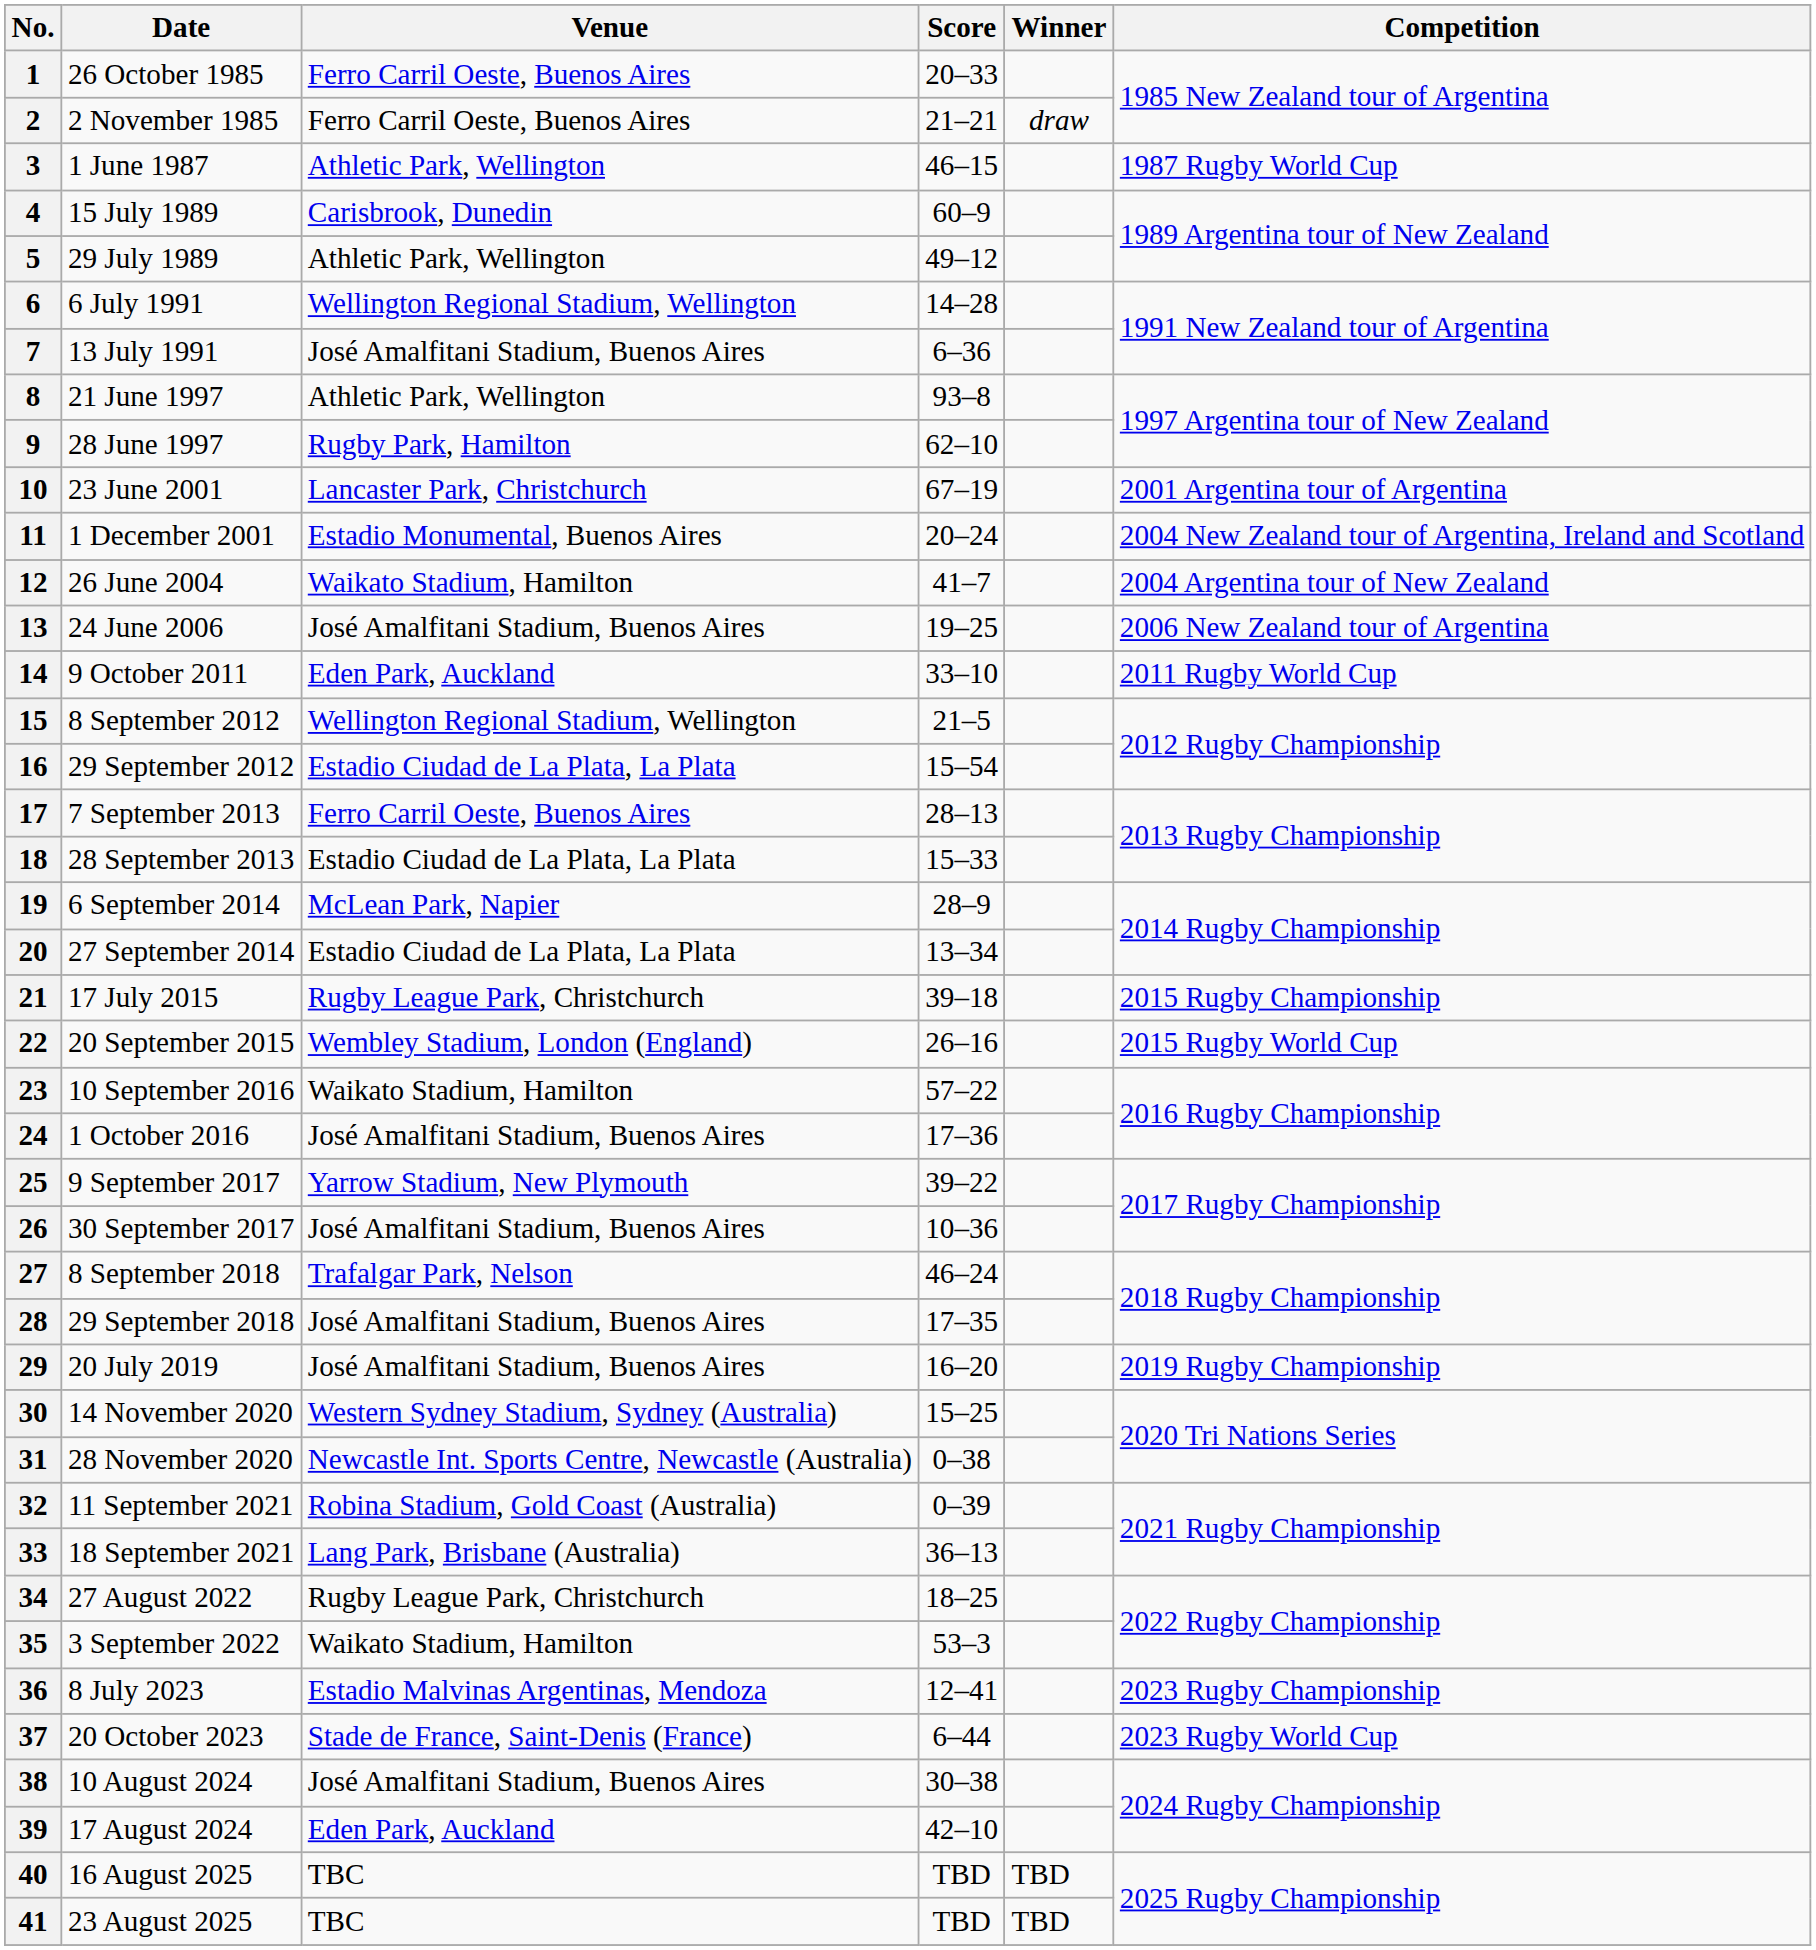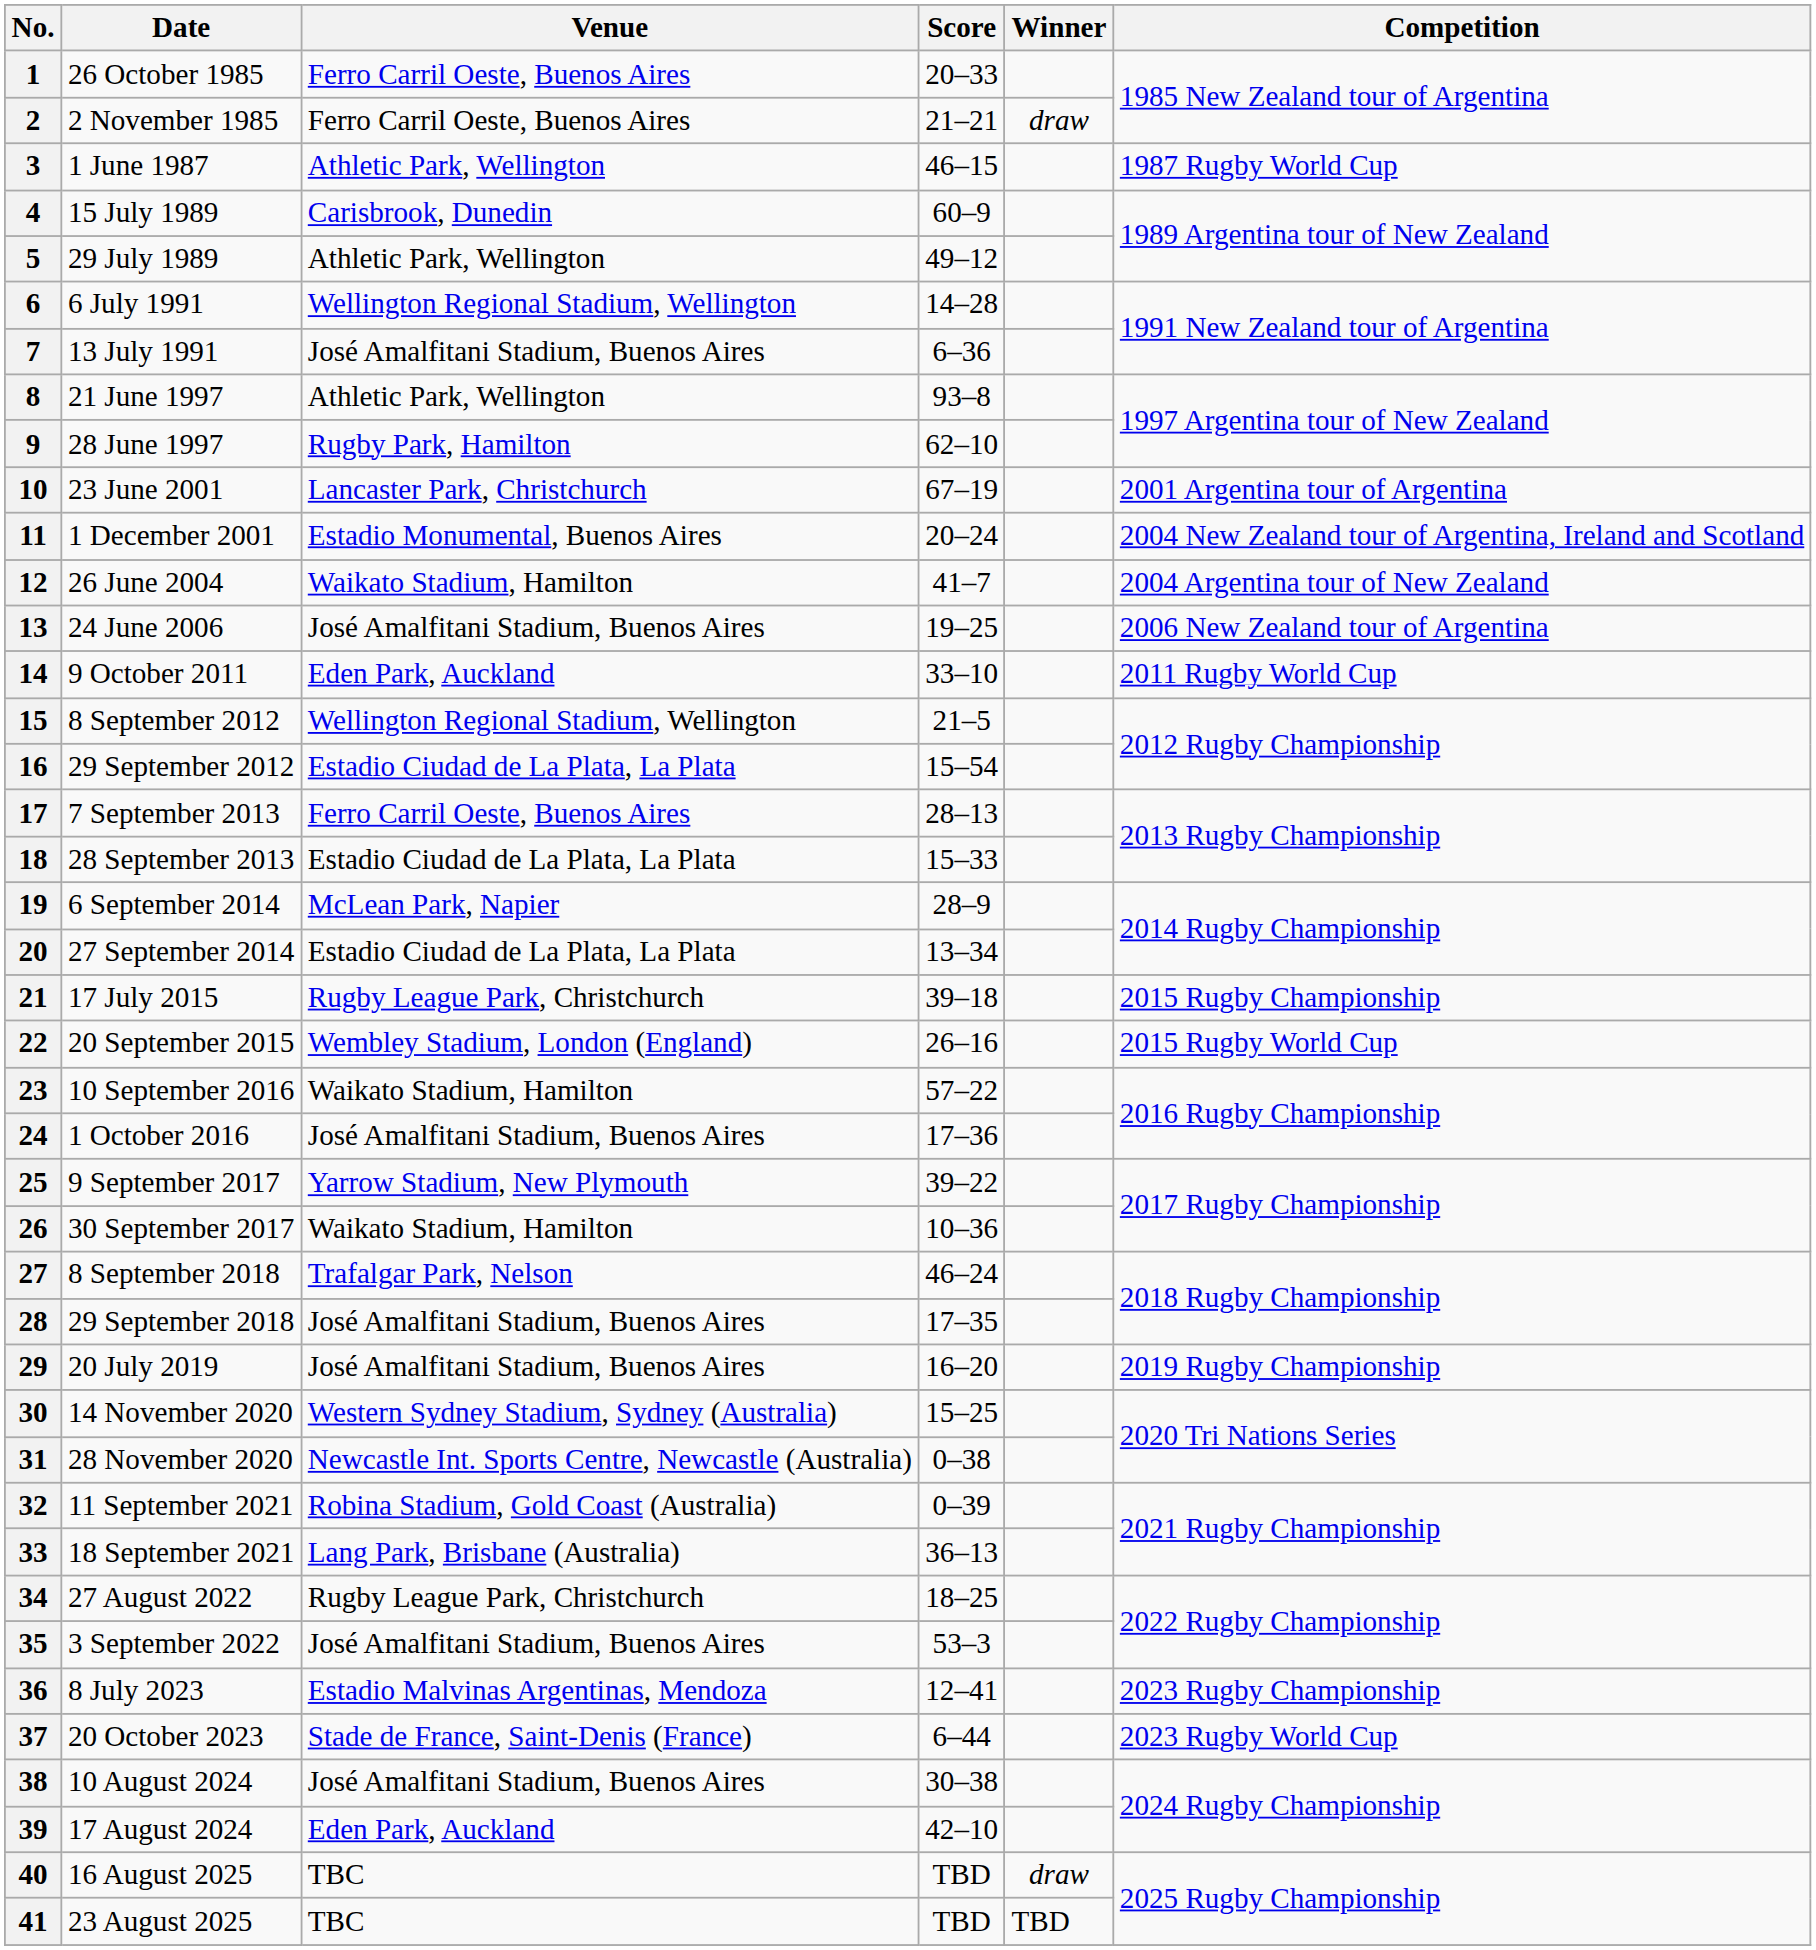26 | Venue: José Amalfitani Stadium, Buenos Aires -> Waikato Stadium, Hamilton
35 | Venue: Waikato Stadium, Hamilton -> José Amalfitani Stadium, Buenos Aires
40 | Winner: TBD -> draw
